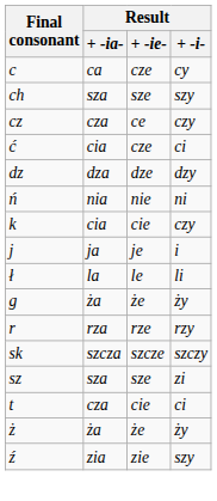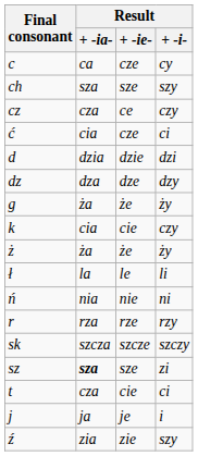+ row: d | dzia | dzie | dzi
rows swapped: g <-> ń
rows swapped: j <-> ż
sz | Result / + -ia-: normal -> bold
